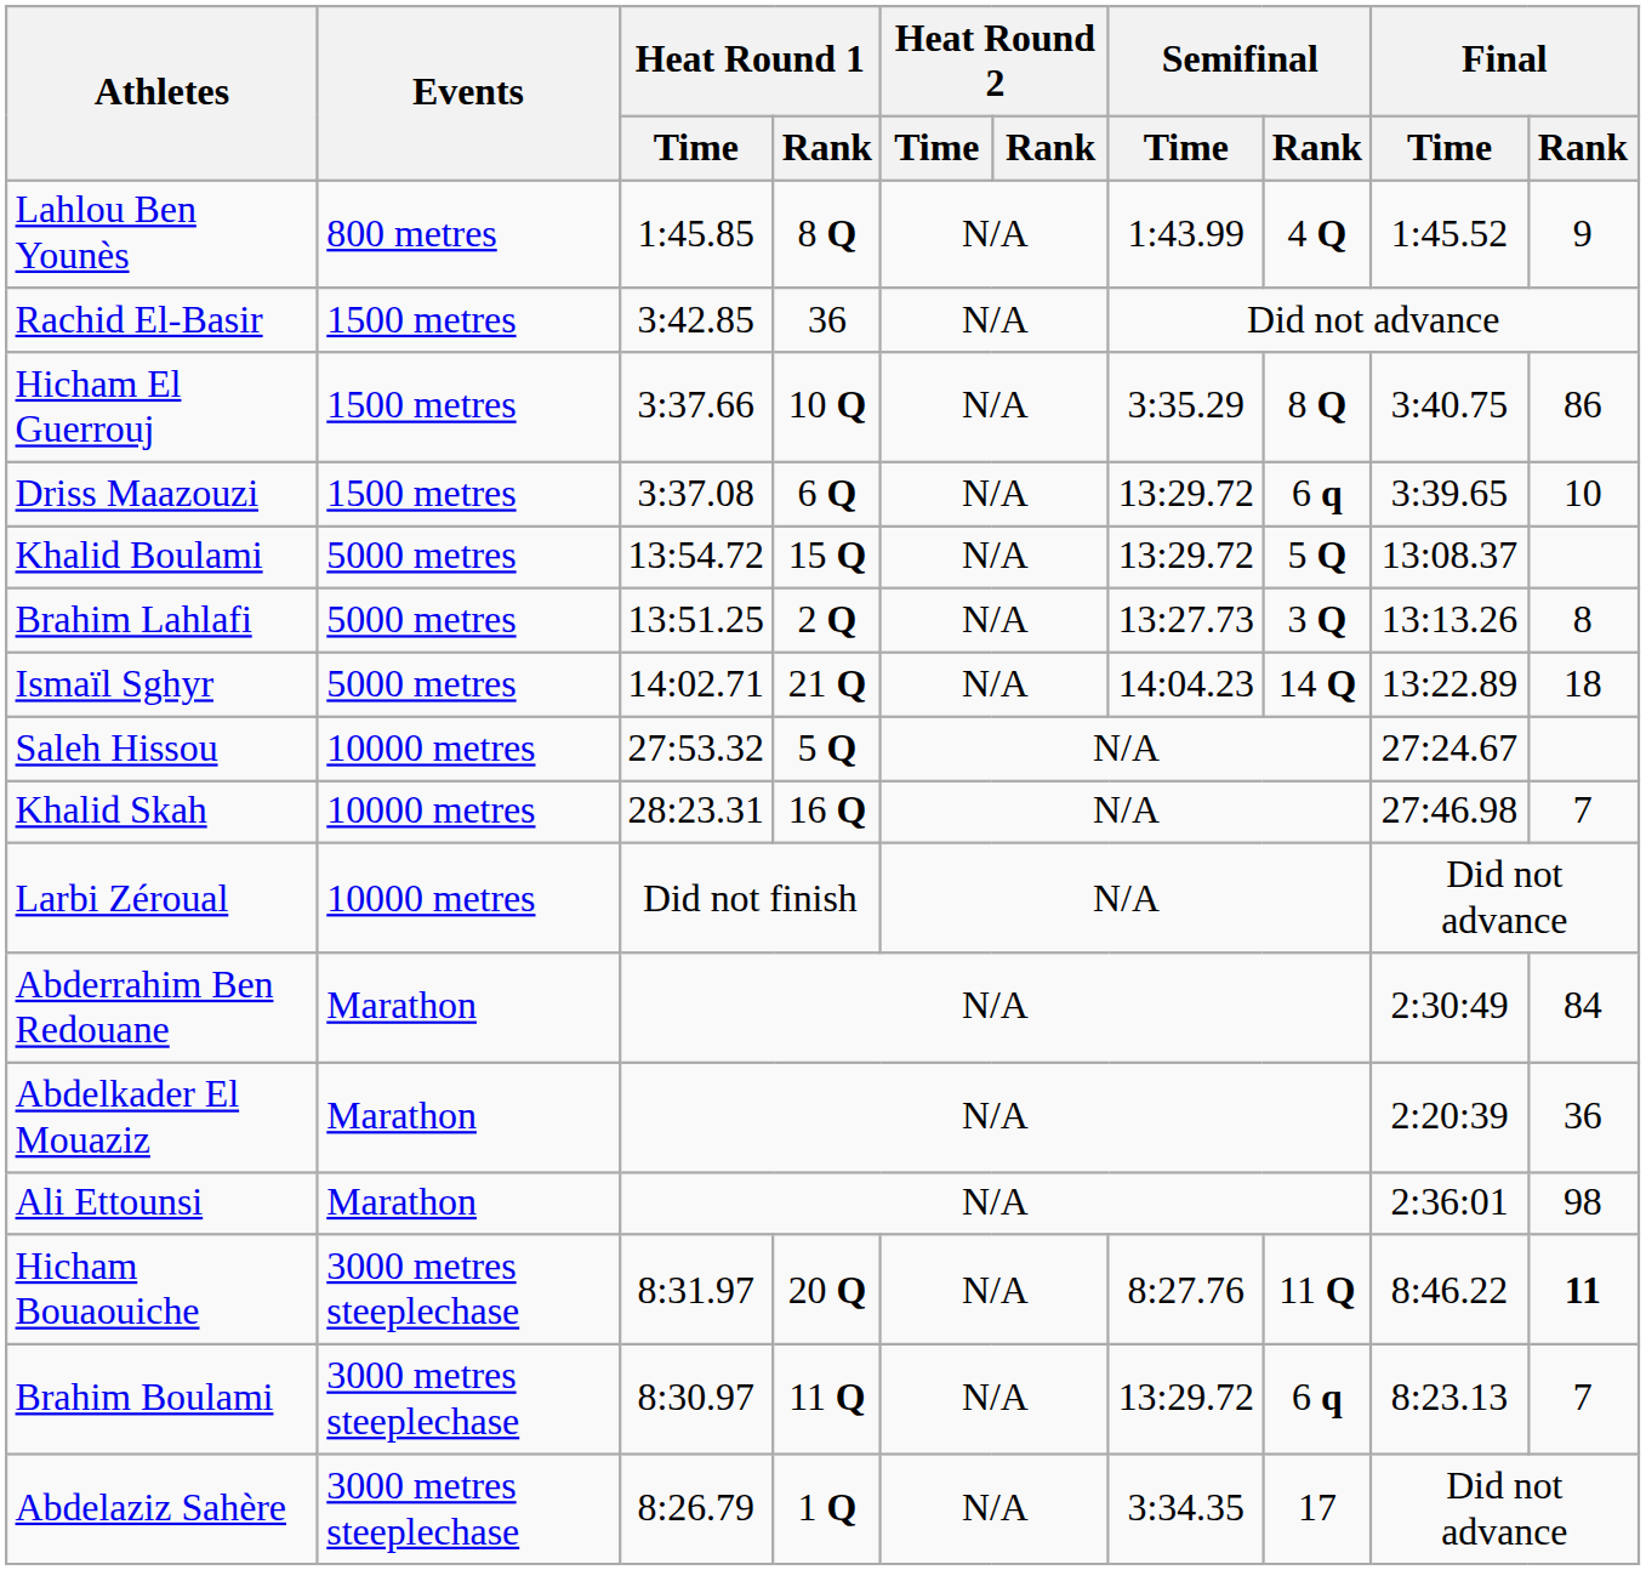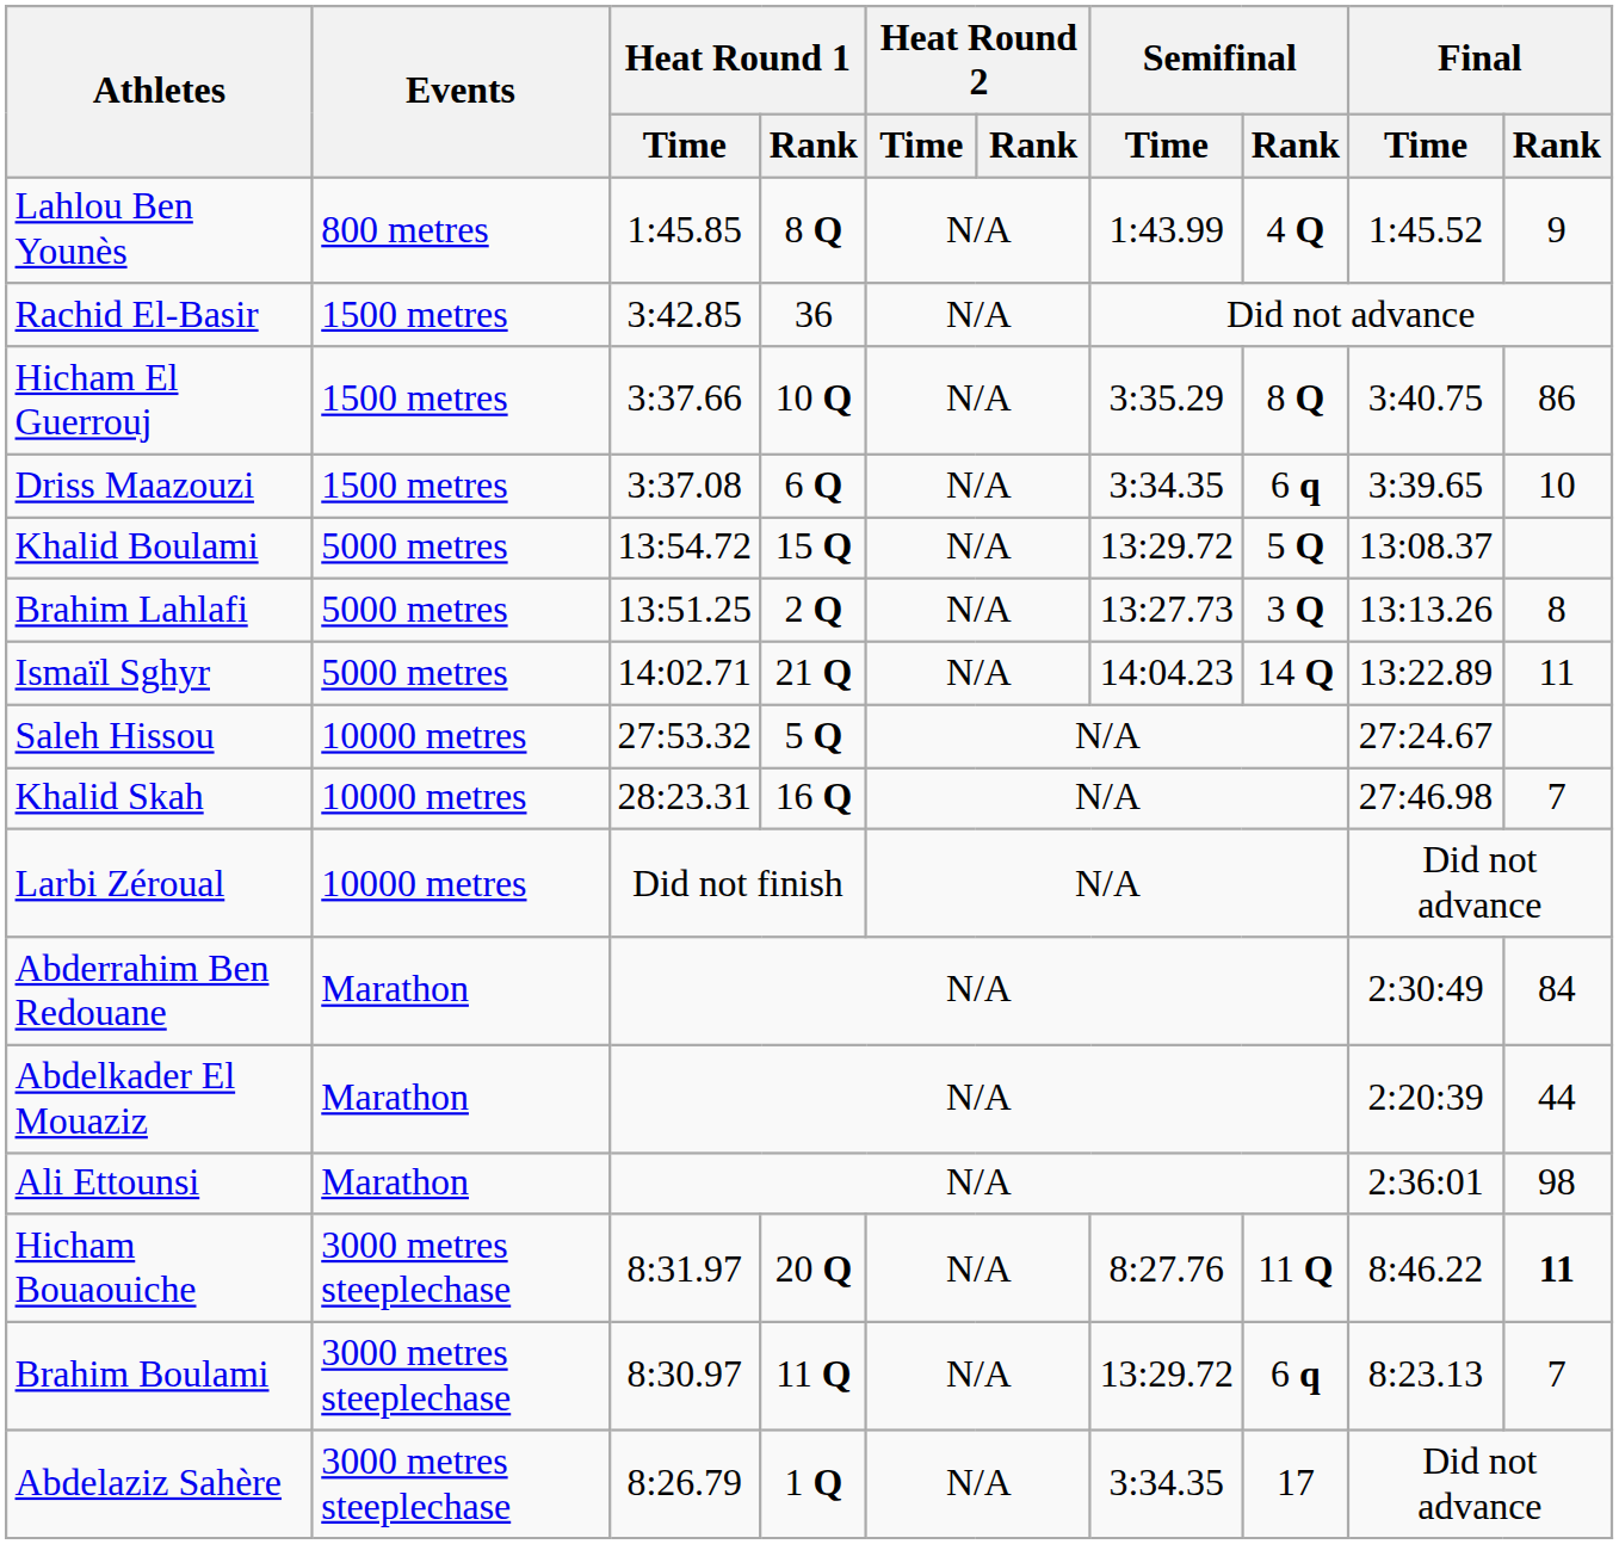Driss Maazouzi | Semifinal / Time: 13:29.72 -> 3:34.35
Ismaïl Sghyr | Final / Rank: 18 -> 11
Abdelkader El Mouaziz | Final / Rank: 36 -> 44
